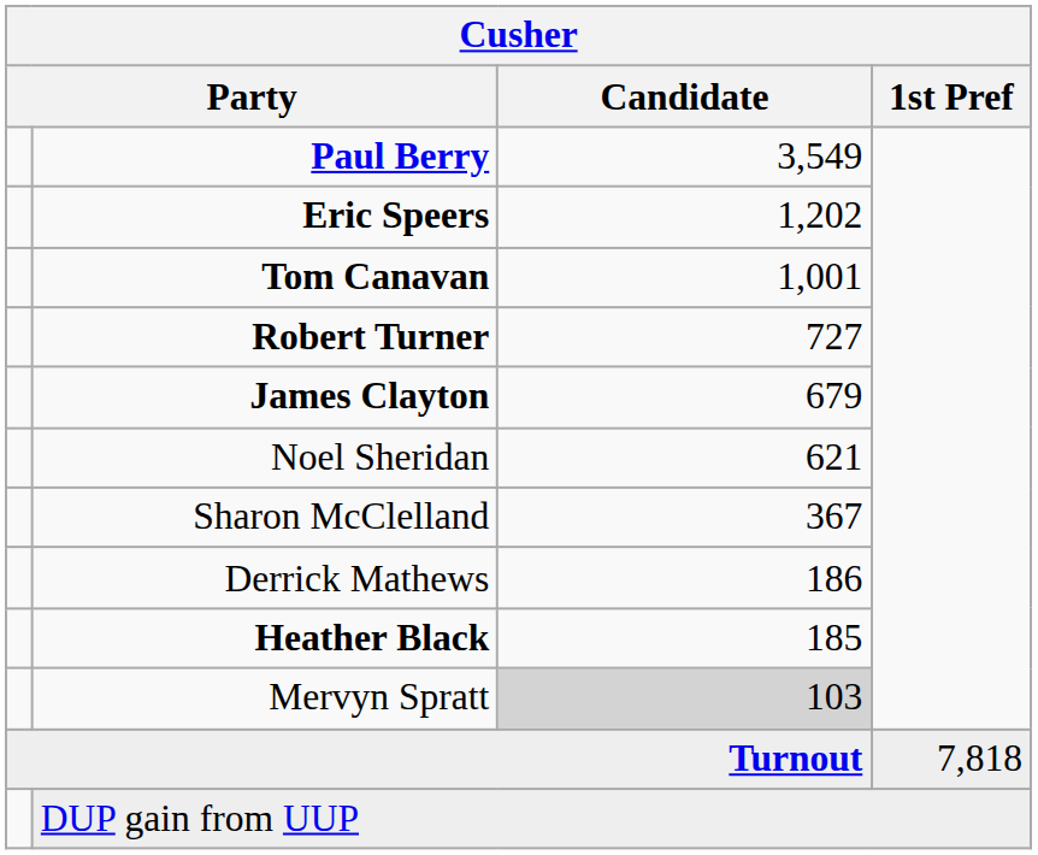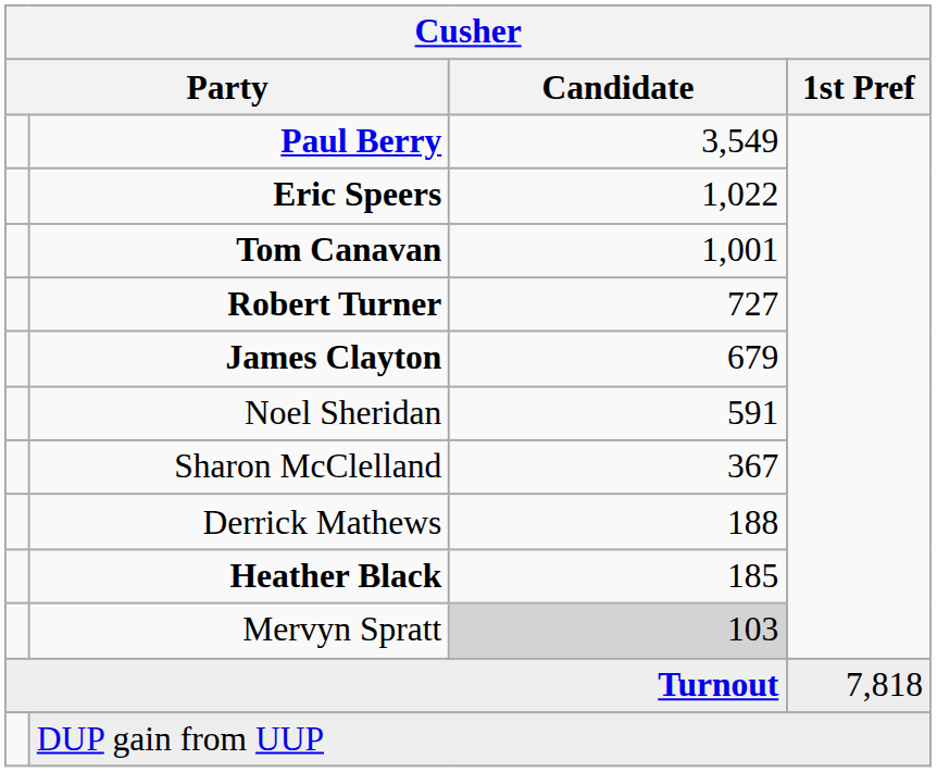Eric Speers | Candidate: 1,202 -> 1,022
Noel Sheridan | Candidate: 621 -> 591
Derrick Mathews | Candidate: 186 -> 188
